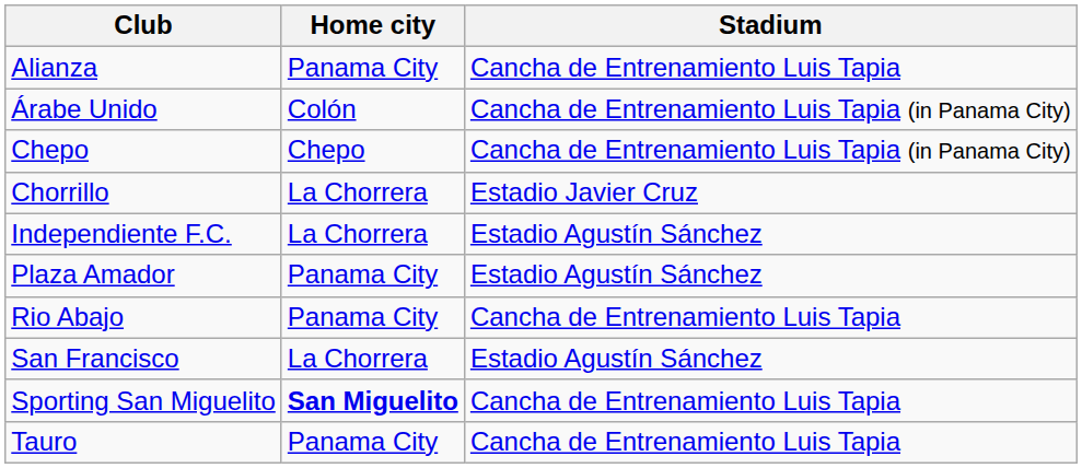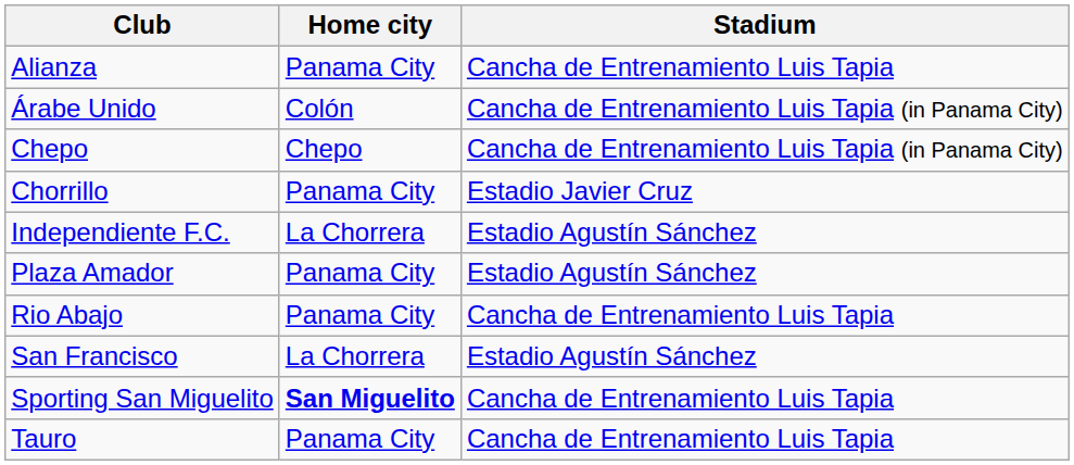Chorrillo | Home city: La Chorrera -> Panama City
